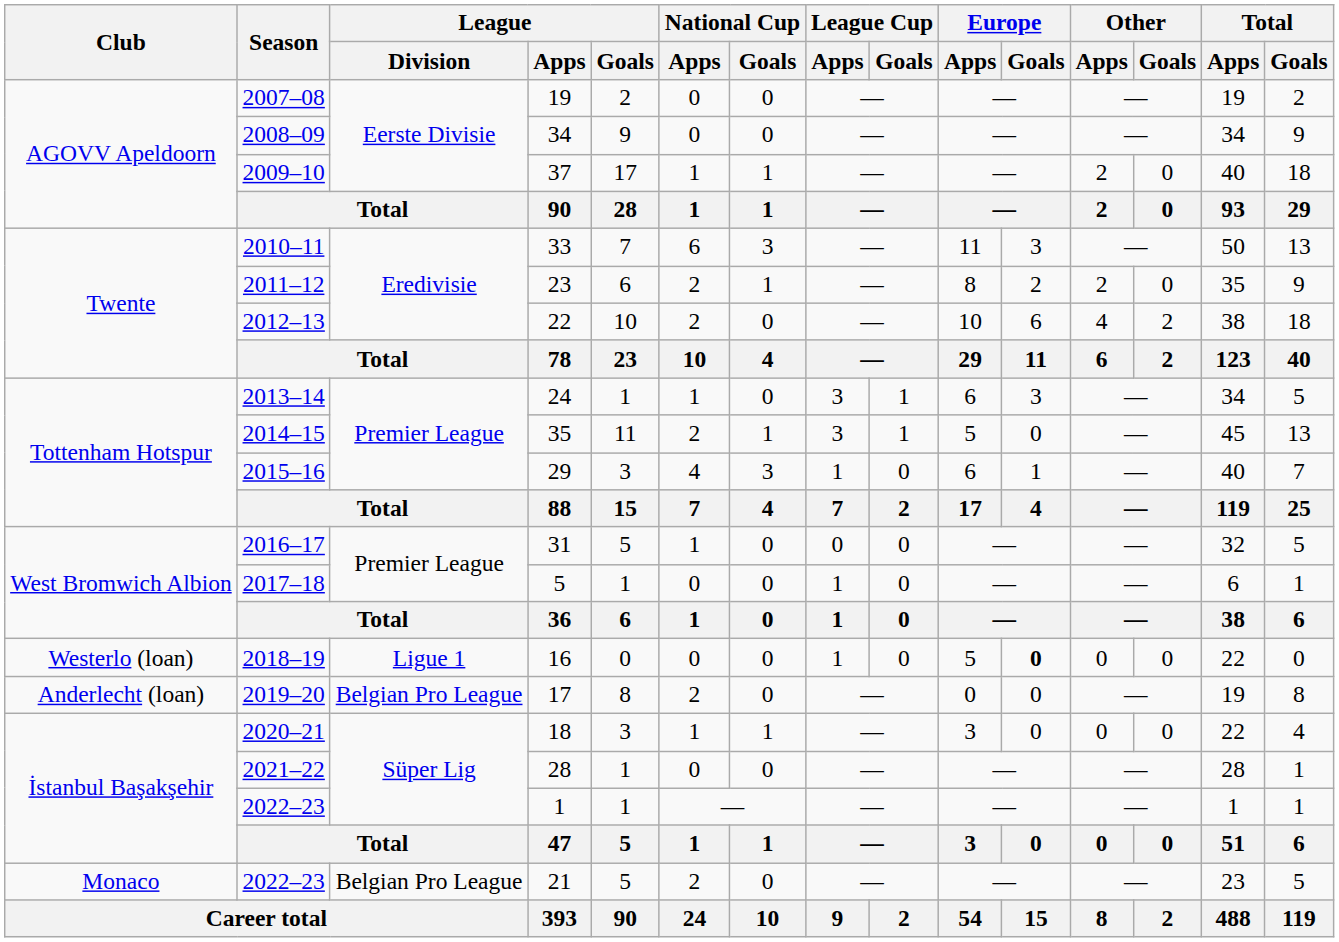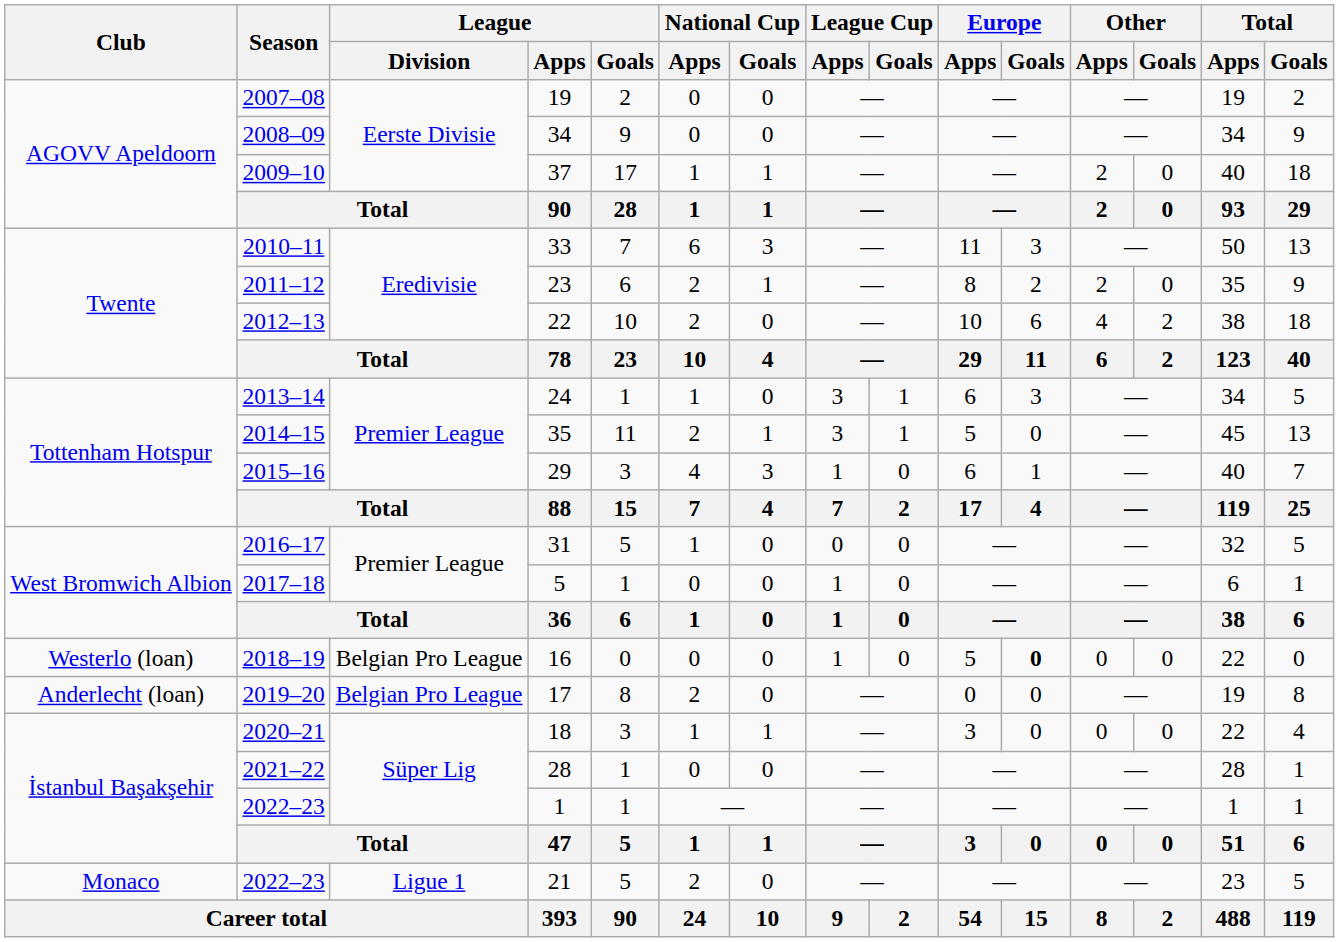16 | League / Division: Ligue 1 -> Belgian Pro League
21 | League / Division: Belgian Pro League -> Ligue 1
